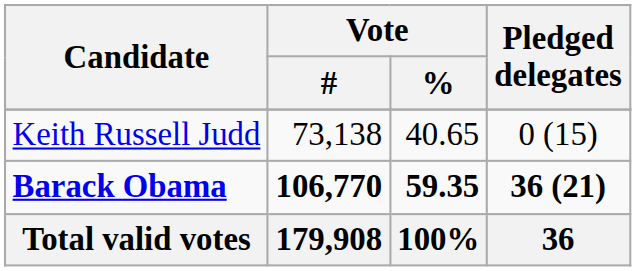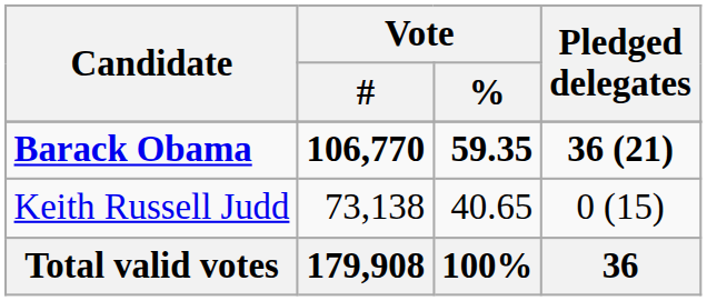rows swapped: Barack Obama <-> Keith Russell Judd
